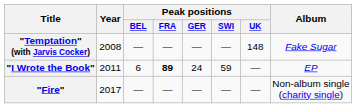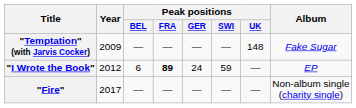"Temptation" (with Jarvis Cocker) | Year: 2008 -> 2009
"I Wrote the Book" | Year: 2011 -> 2012
